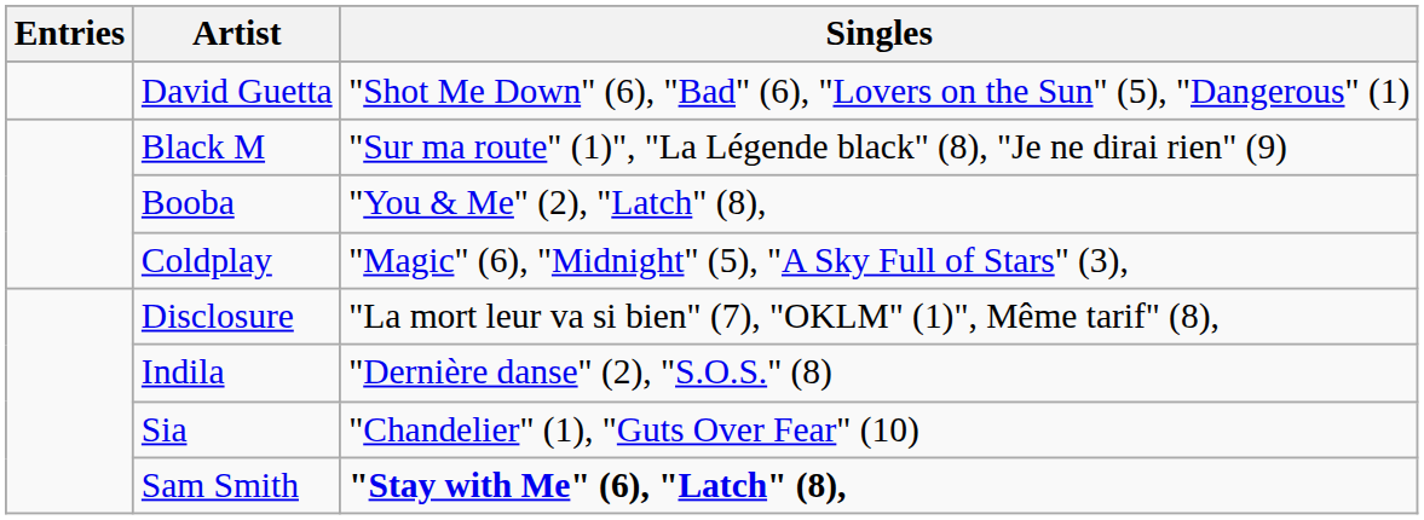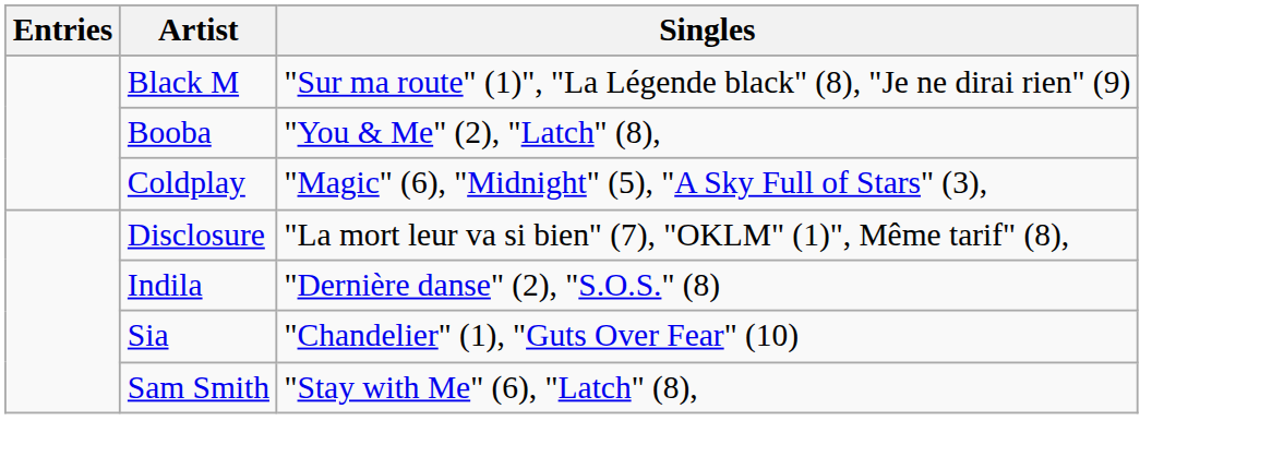- row: David Guetta | "Shot Me Down" (6), "Bad" (6), "Lovers on the Sun" (5), "Dangerous" (1)
Sam Smith | Singles: bold -> normal
